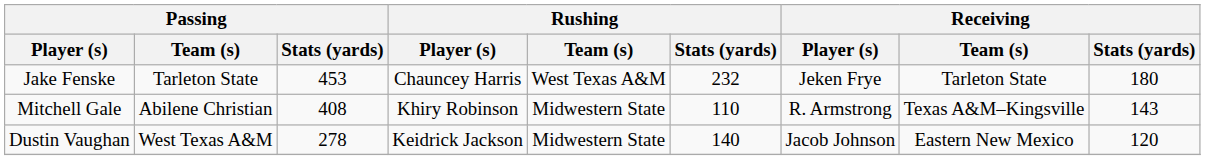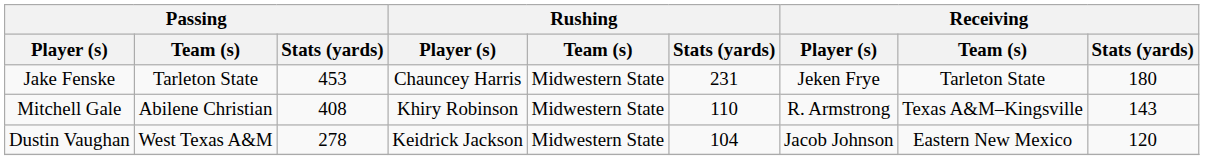Jake Fenske | Rushing / Team (s): West Texas A&M -> Midwestern State
Jake Fenske | Rushing / Stats (yards): 232 -> 231
Dustin Vaughan | Rushing / Stats (yards): 140 -> 104
